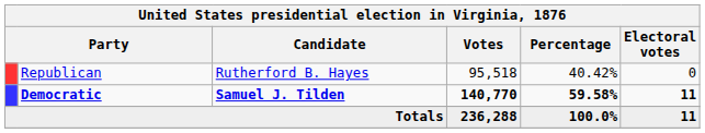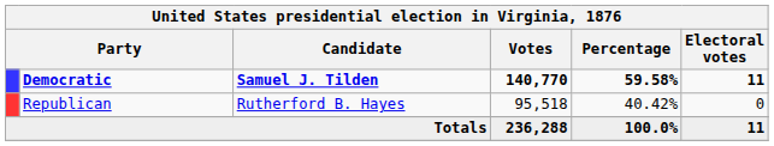rows swapped: Democratic <-> Republican
